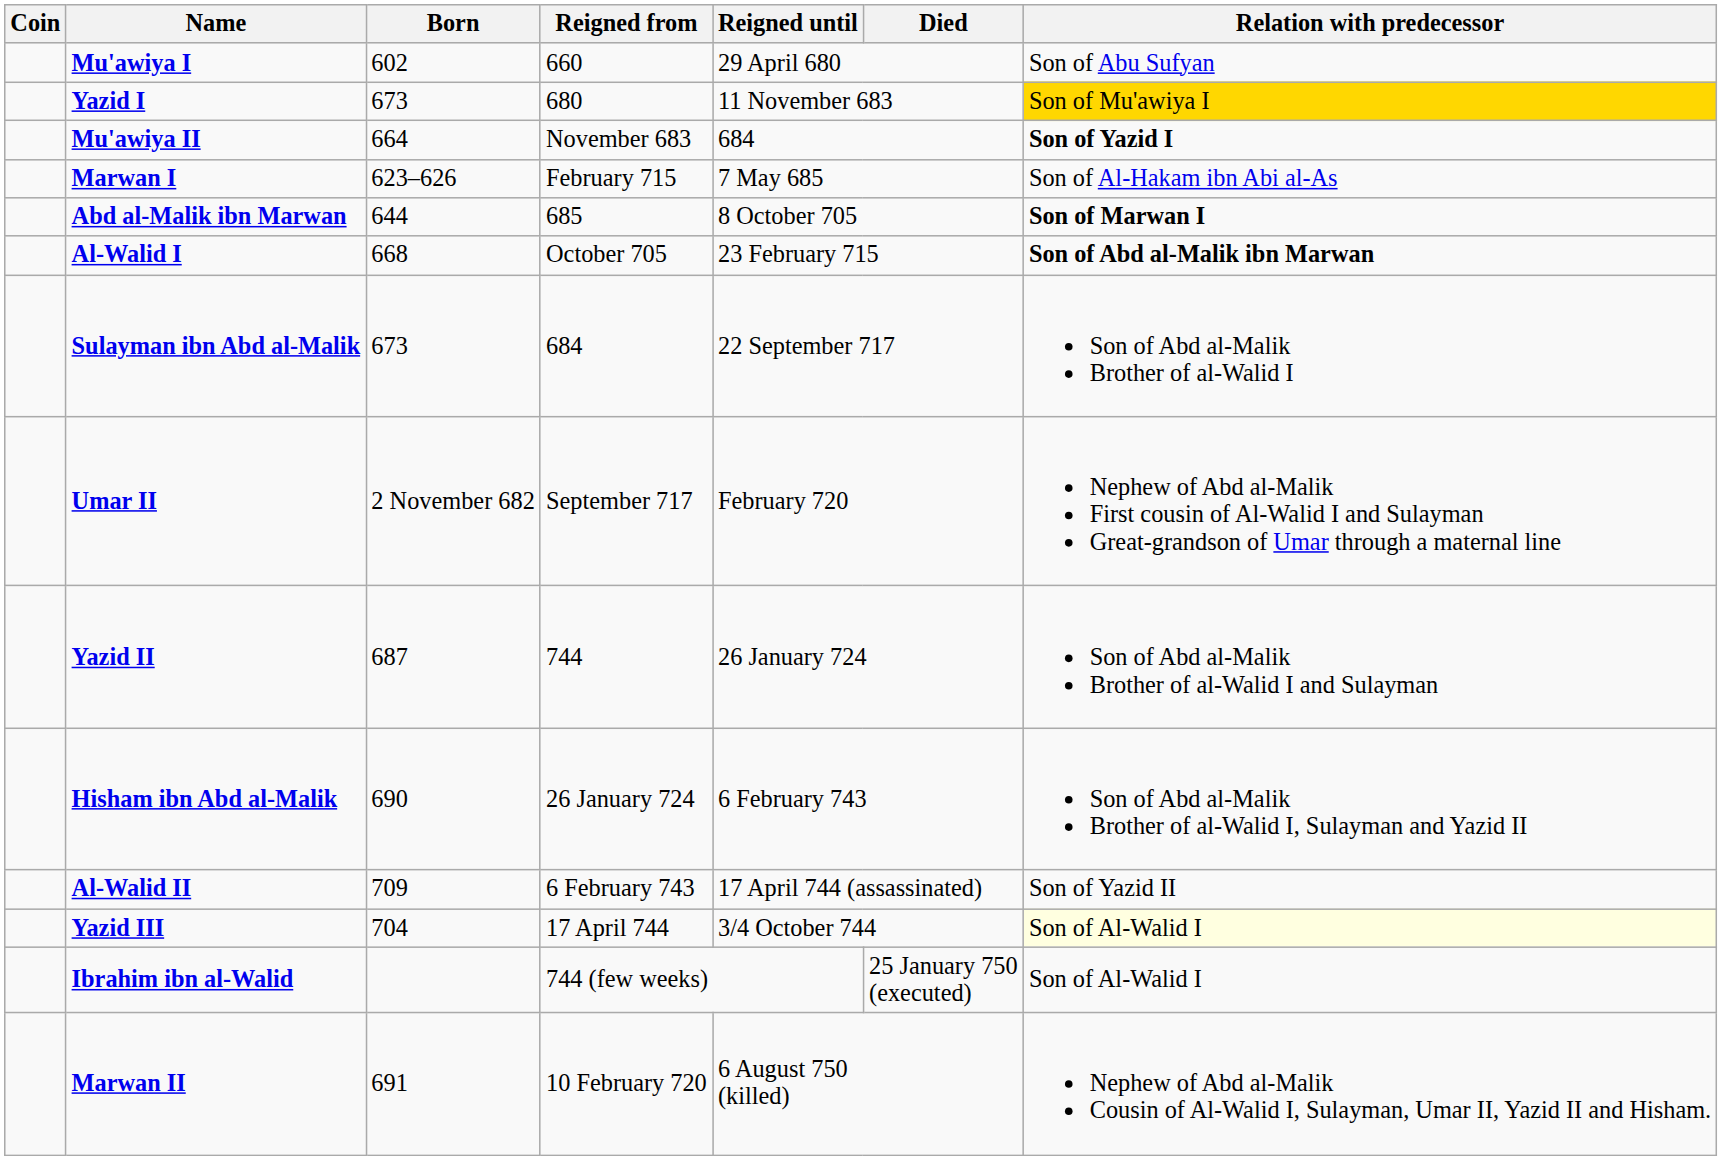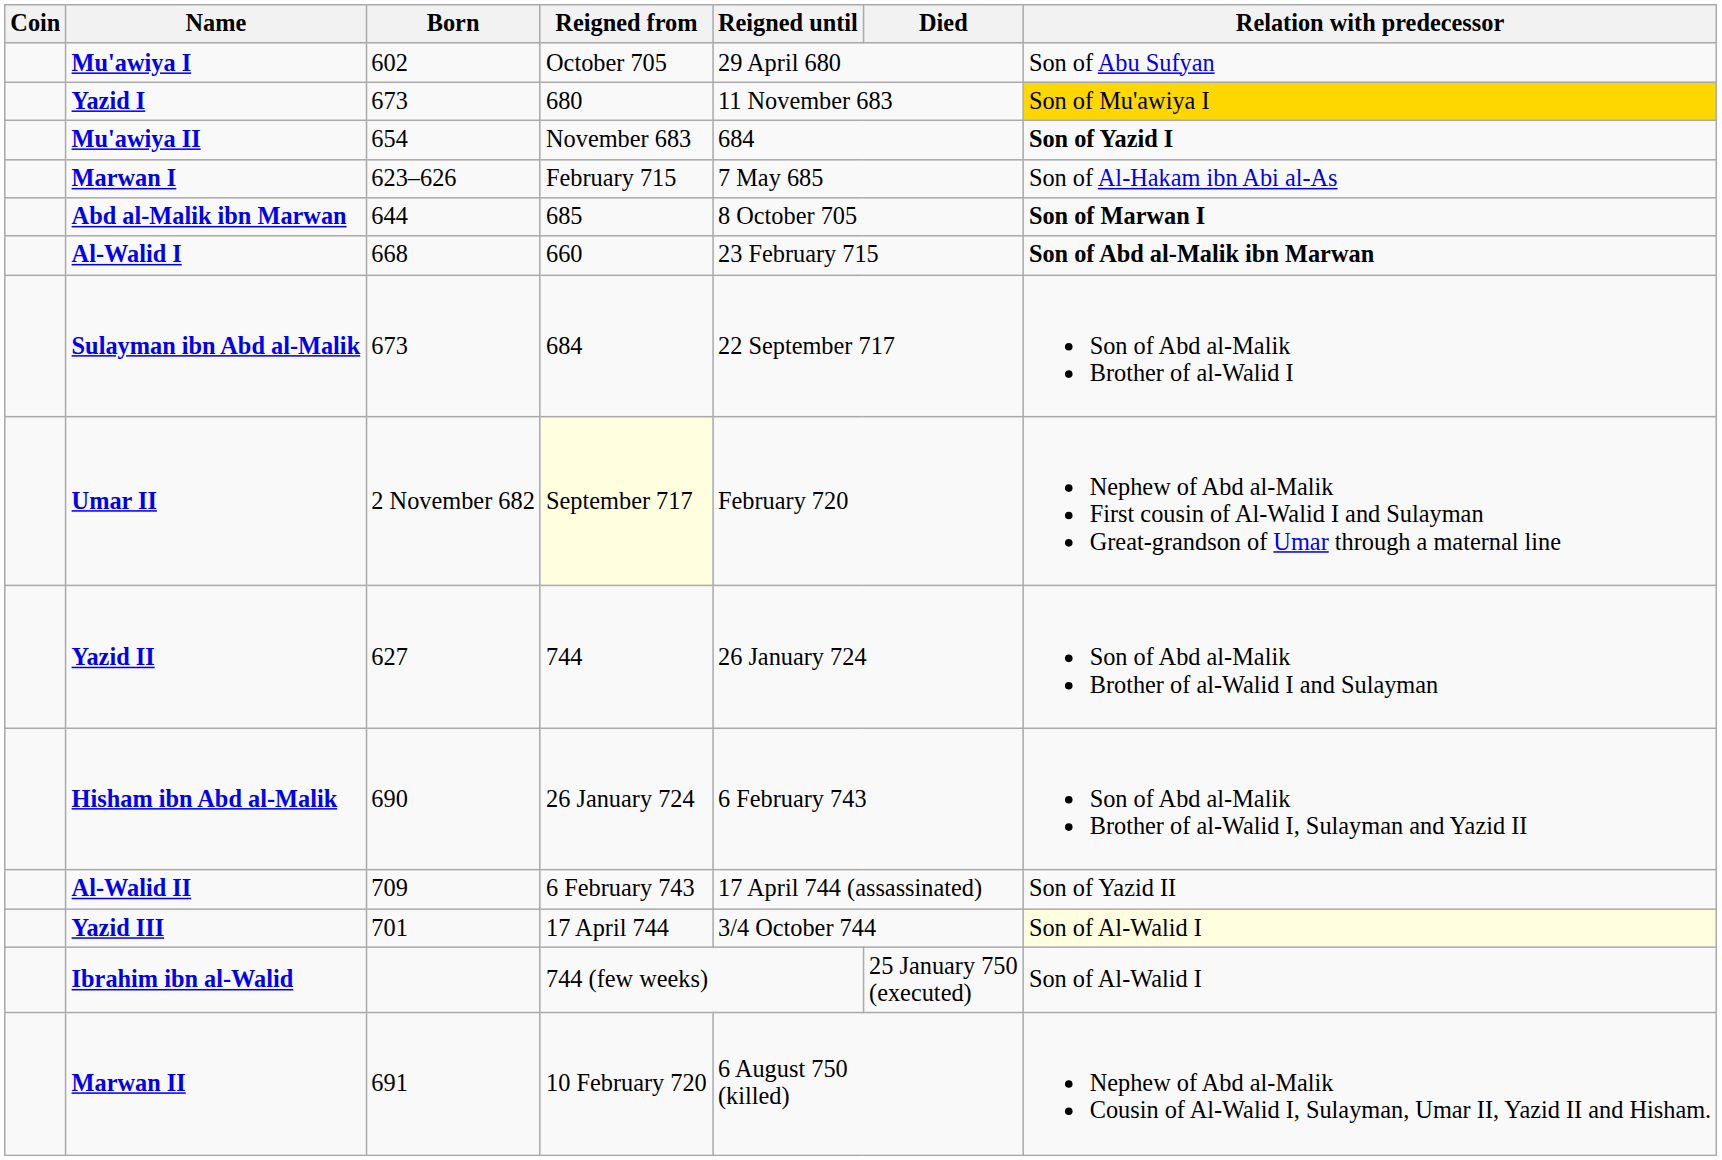Mu'awiya I | Reigned from: 660 -> October 705
Mu'awiya II | Born: 664 -> 654
Al-Walid I | Reigned from: October 705 -> 660
Umar II | Reigned from: no background -> lightyellow background
Yazid II | Born: 687 -> 627
Yazid III | Born: 704 -> 701
